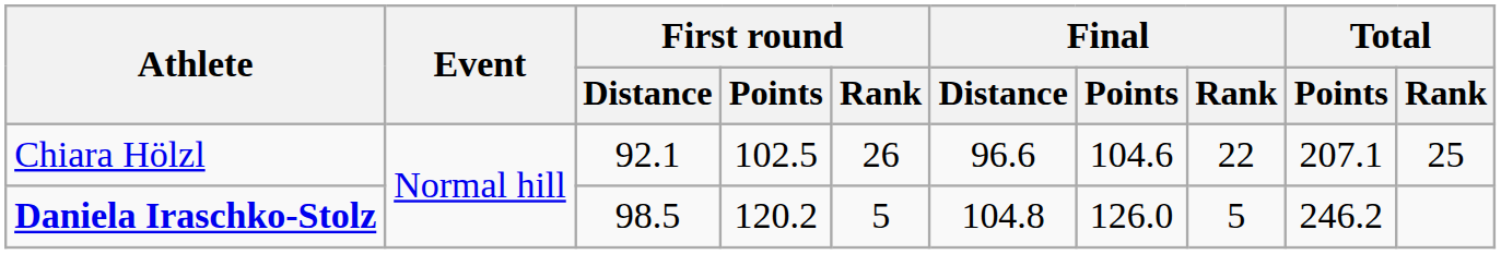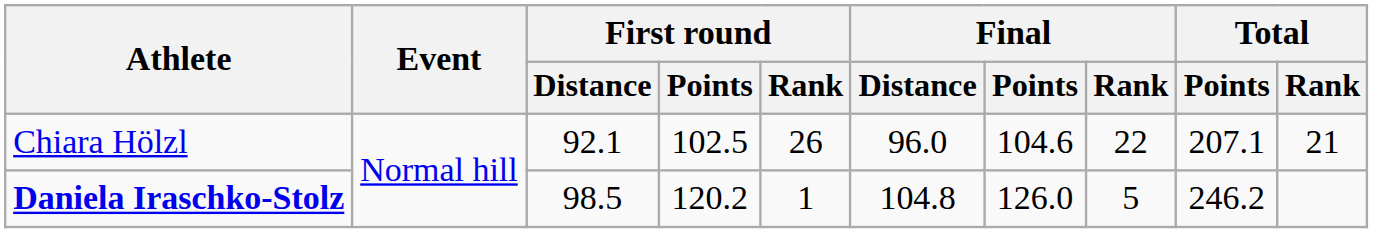Chiara Hölzl | Final / Distance: 96.6 -> 96.0
Chiara Hölzl | Total / Rank: 25 -> 21
Daniela Iraschko-Stolz | First round / Rank: 5 -> 1
